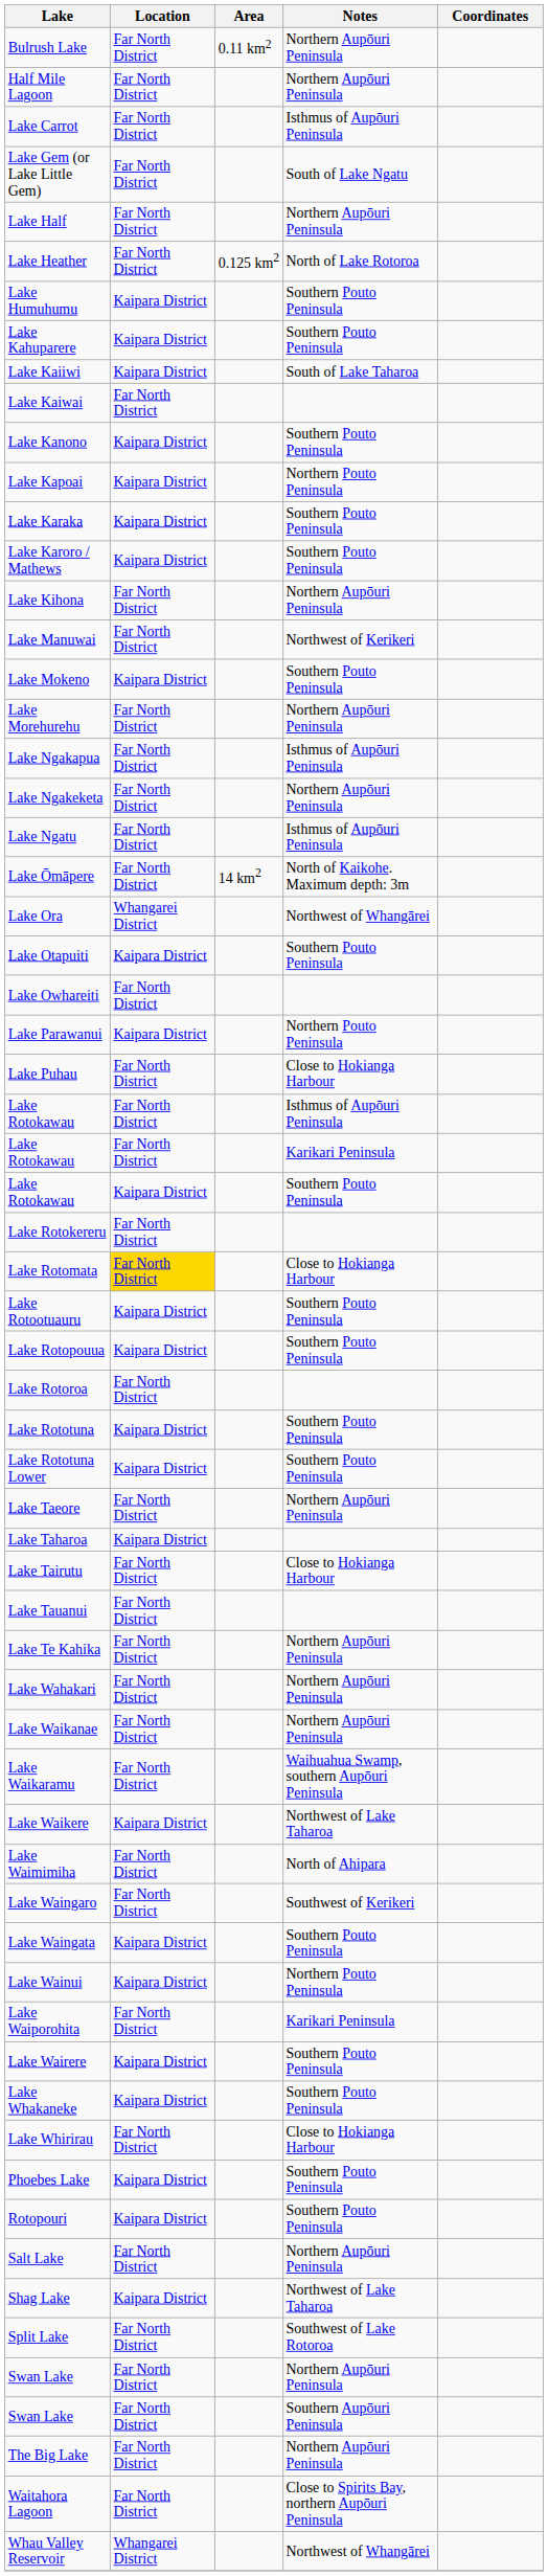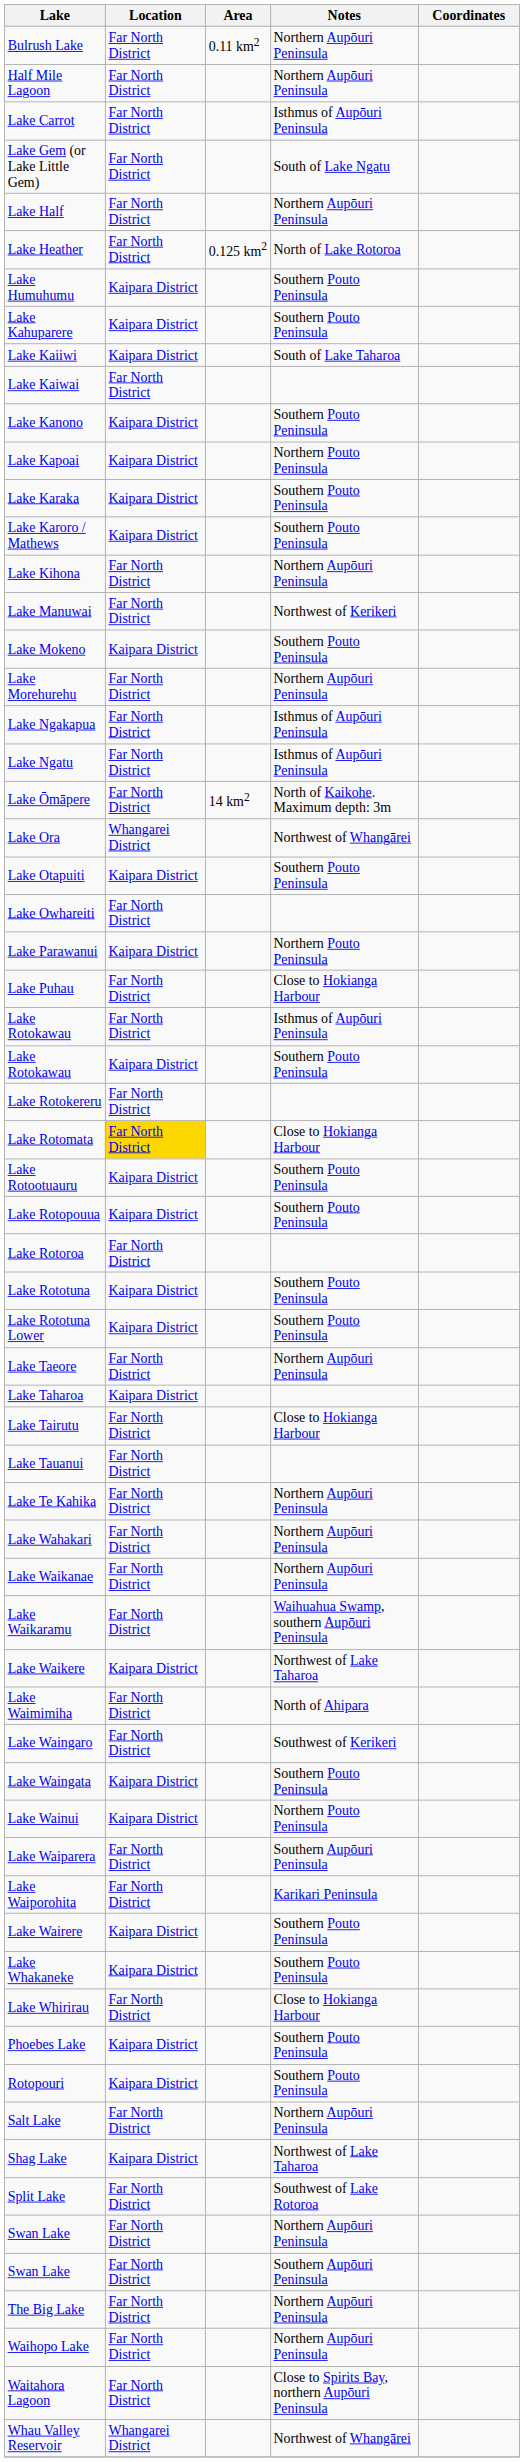- row: Lake Ngakeketa | Far North District | Northern Aupōuri Peninsula
- row: Lake Rotokawau | Far North District | Karikari Peninsula
+ row: Lake Waiparera | Far North District | Southern Aupōuri Peninsula
+ row: Waihopo Lake | Far North District | Northern Aupōuri Peninsula
